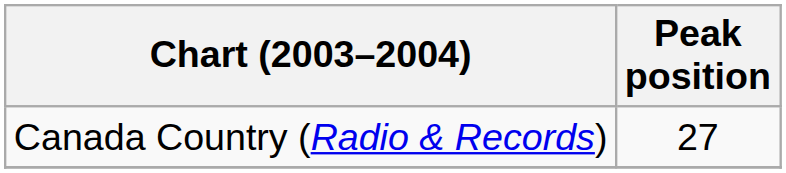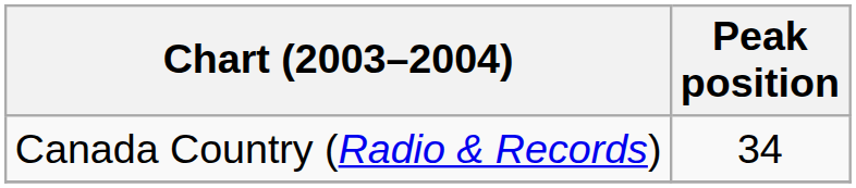Canada Country (Radio & Records) | Peak position: 27 -> 34
